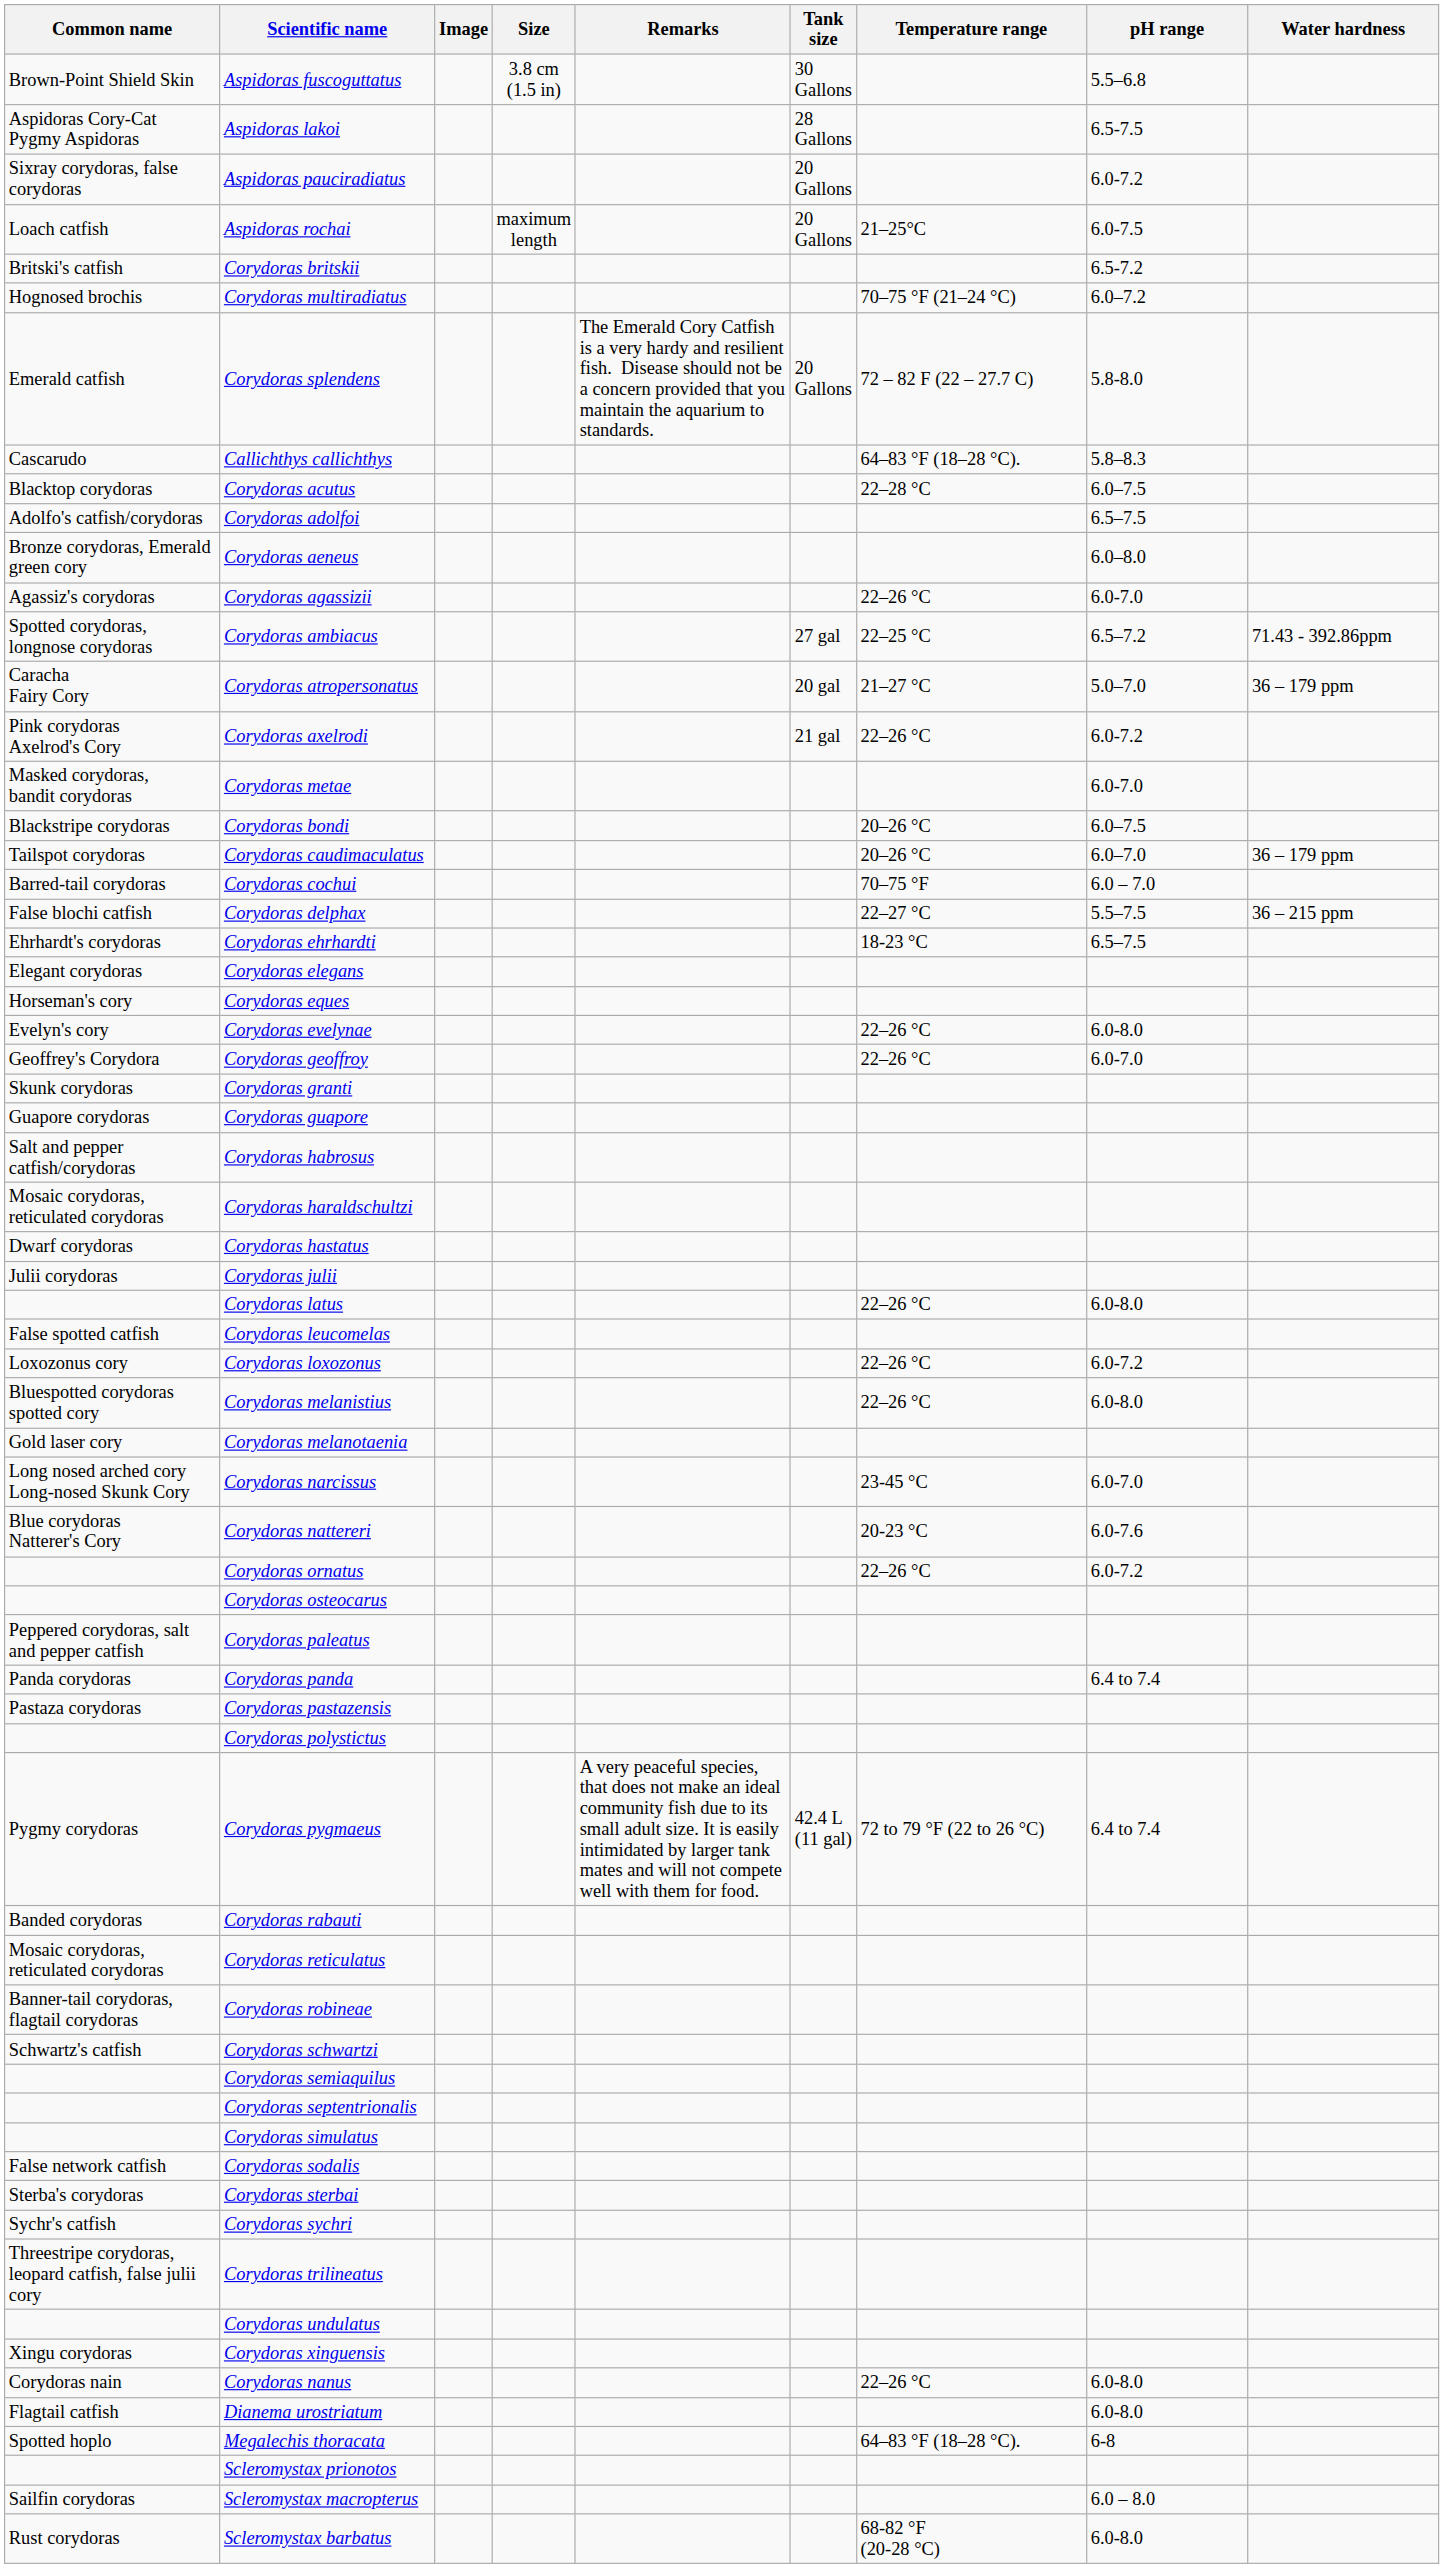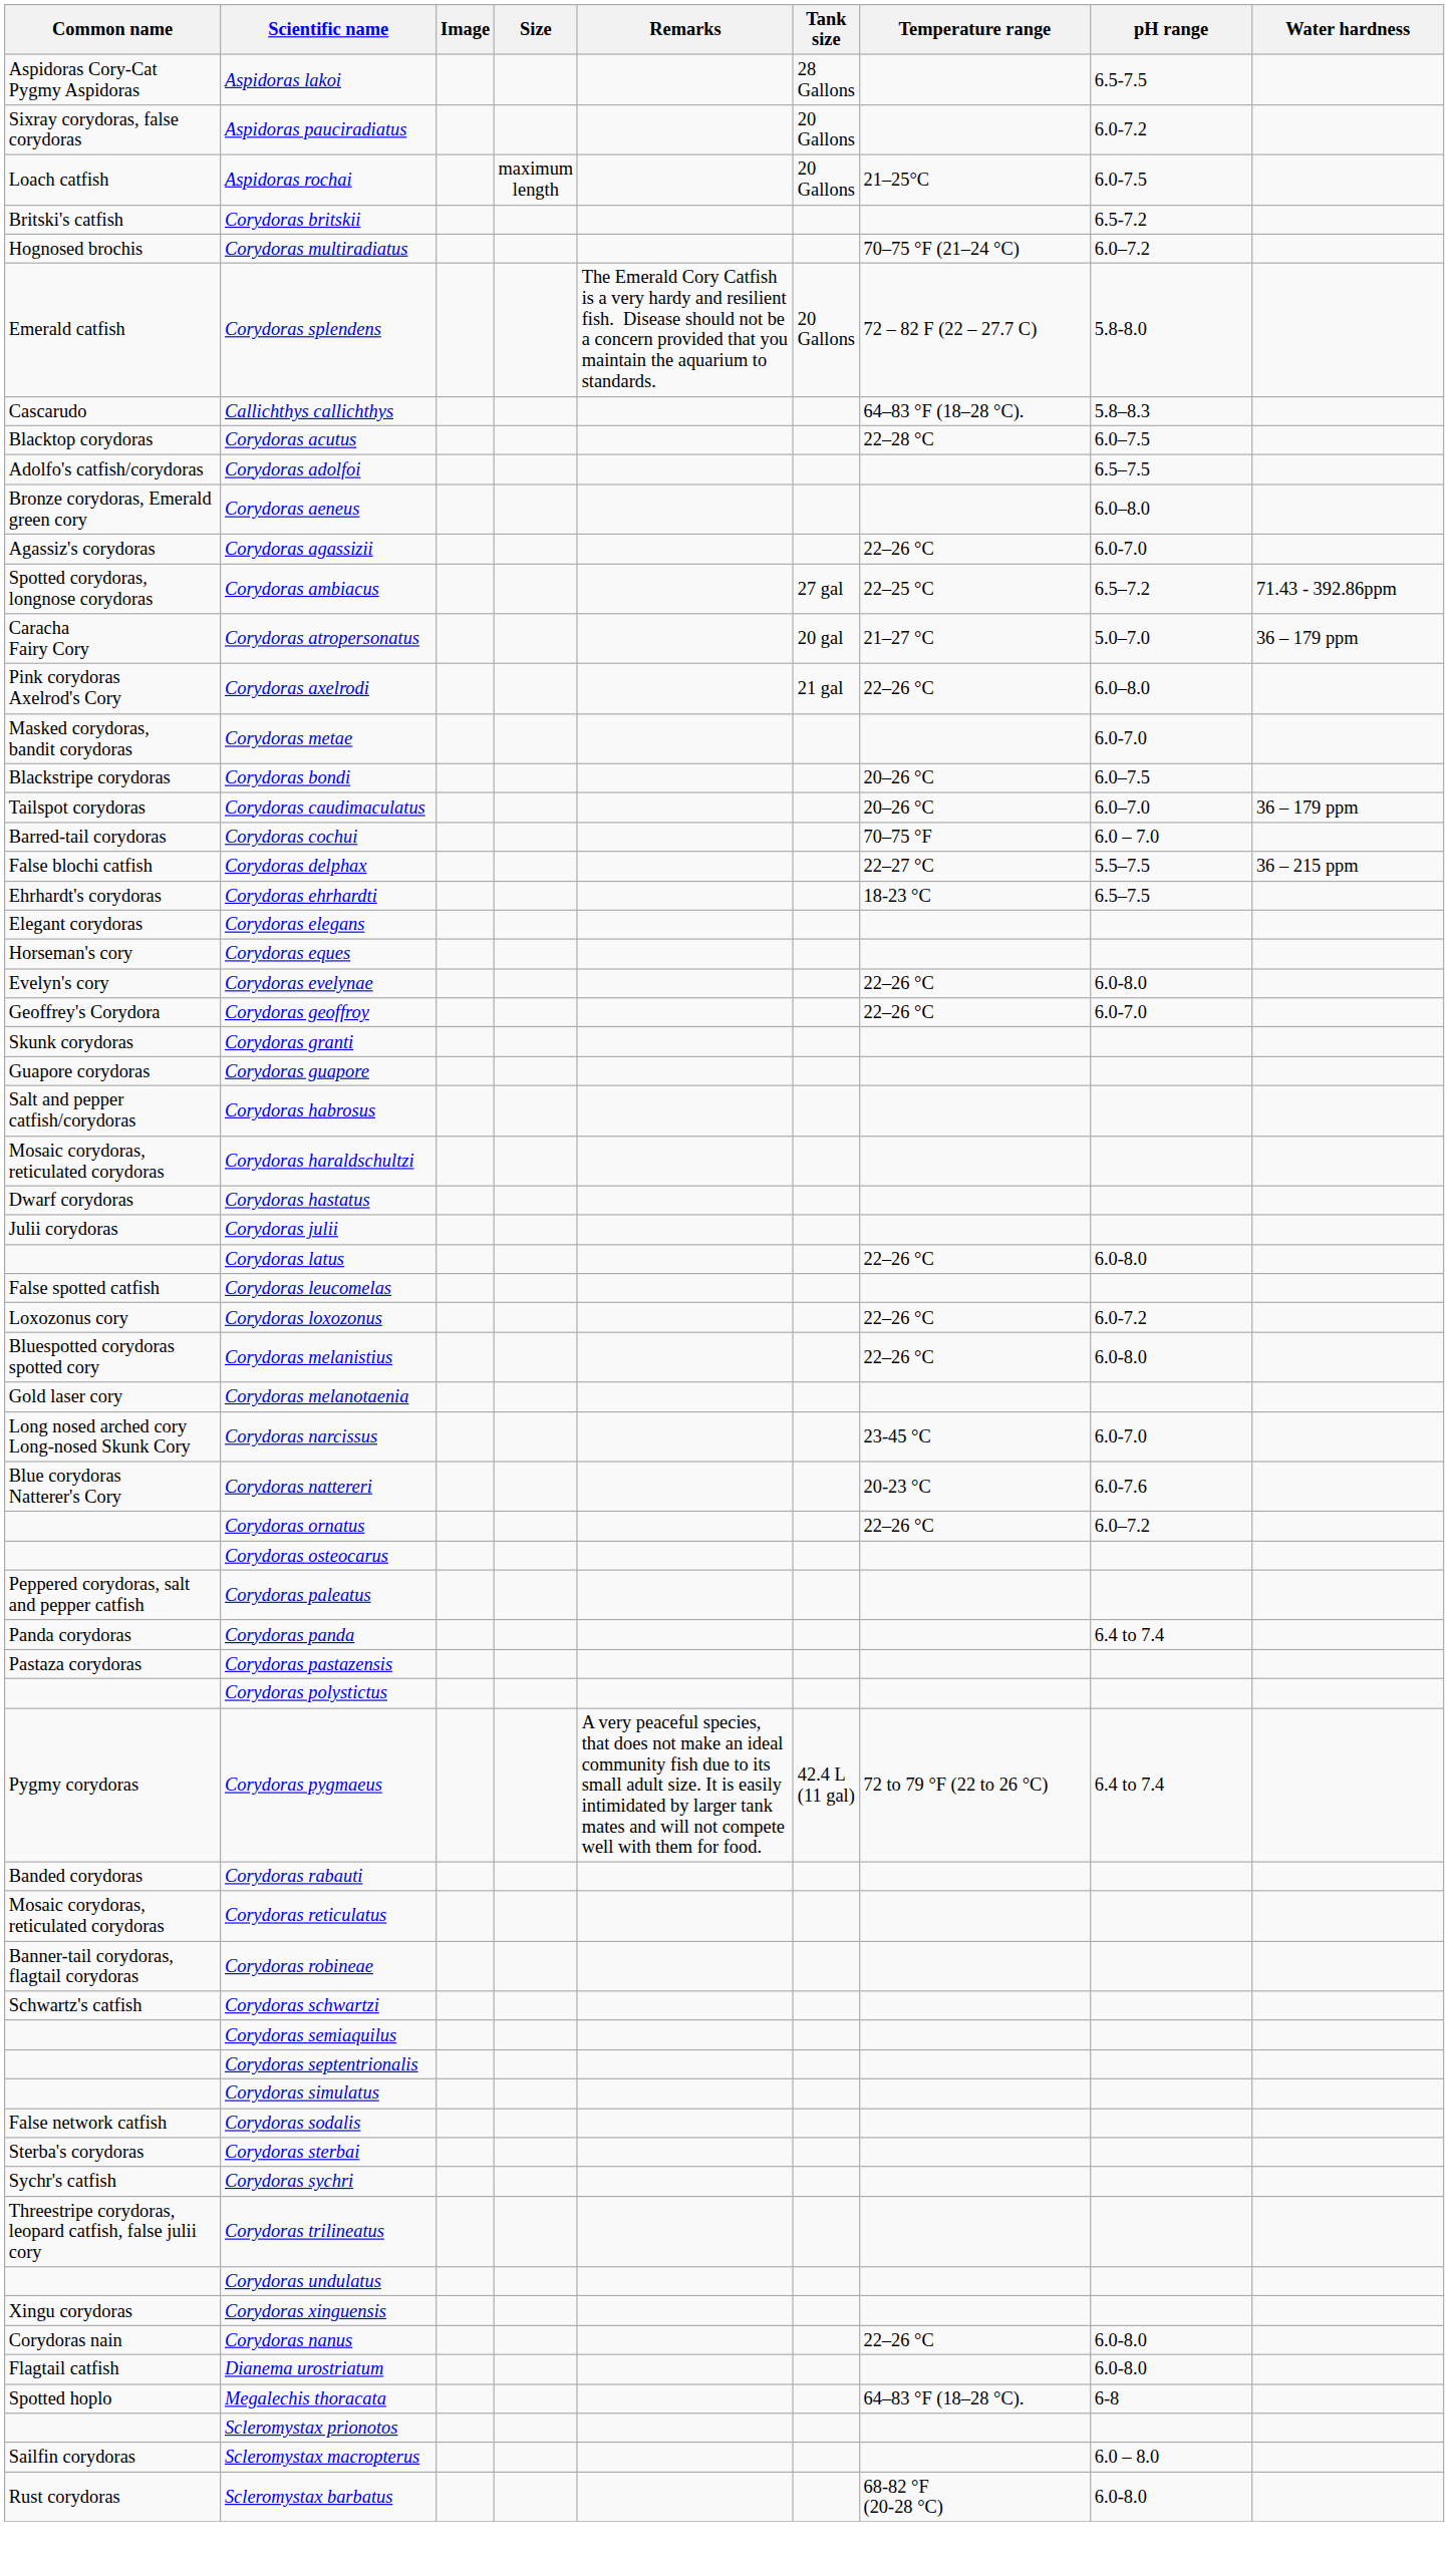- row: Brown-Point Shield Skin | Aspidoras fuscoguttatus | 3.8 cm (1.5 in) | 30 Gallons | 5.5–6.8
Corydoras axelrodi | pH range: 6.0-7.2 -> 6.0–8.0
Corydoras ornatus | pH range: 6.0-7.2 -> 6.0–7.2
